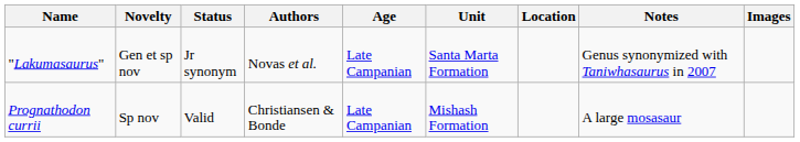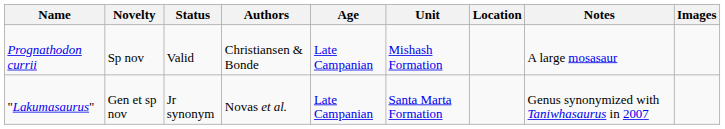rows swapped: "Lakumasaurus" <-> Prognathodon currii
